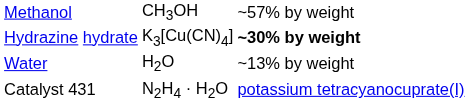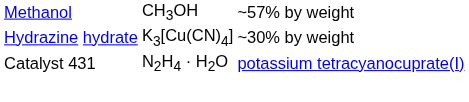Hydrazine hydrate | column 3: bold -> normal
- row: Water | H2O | ~13% by weight
